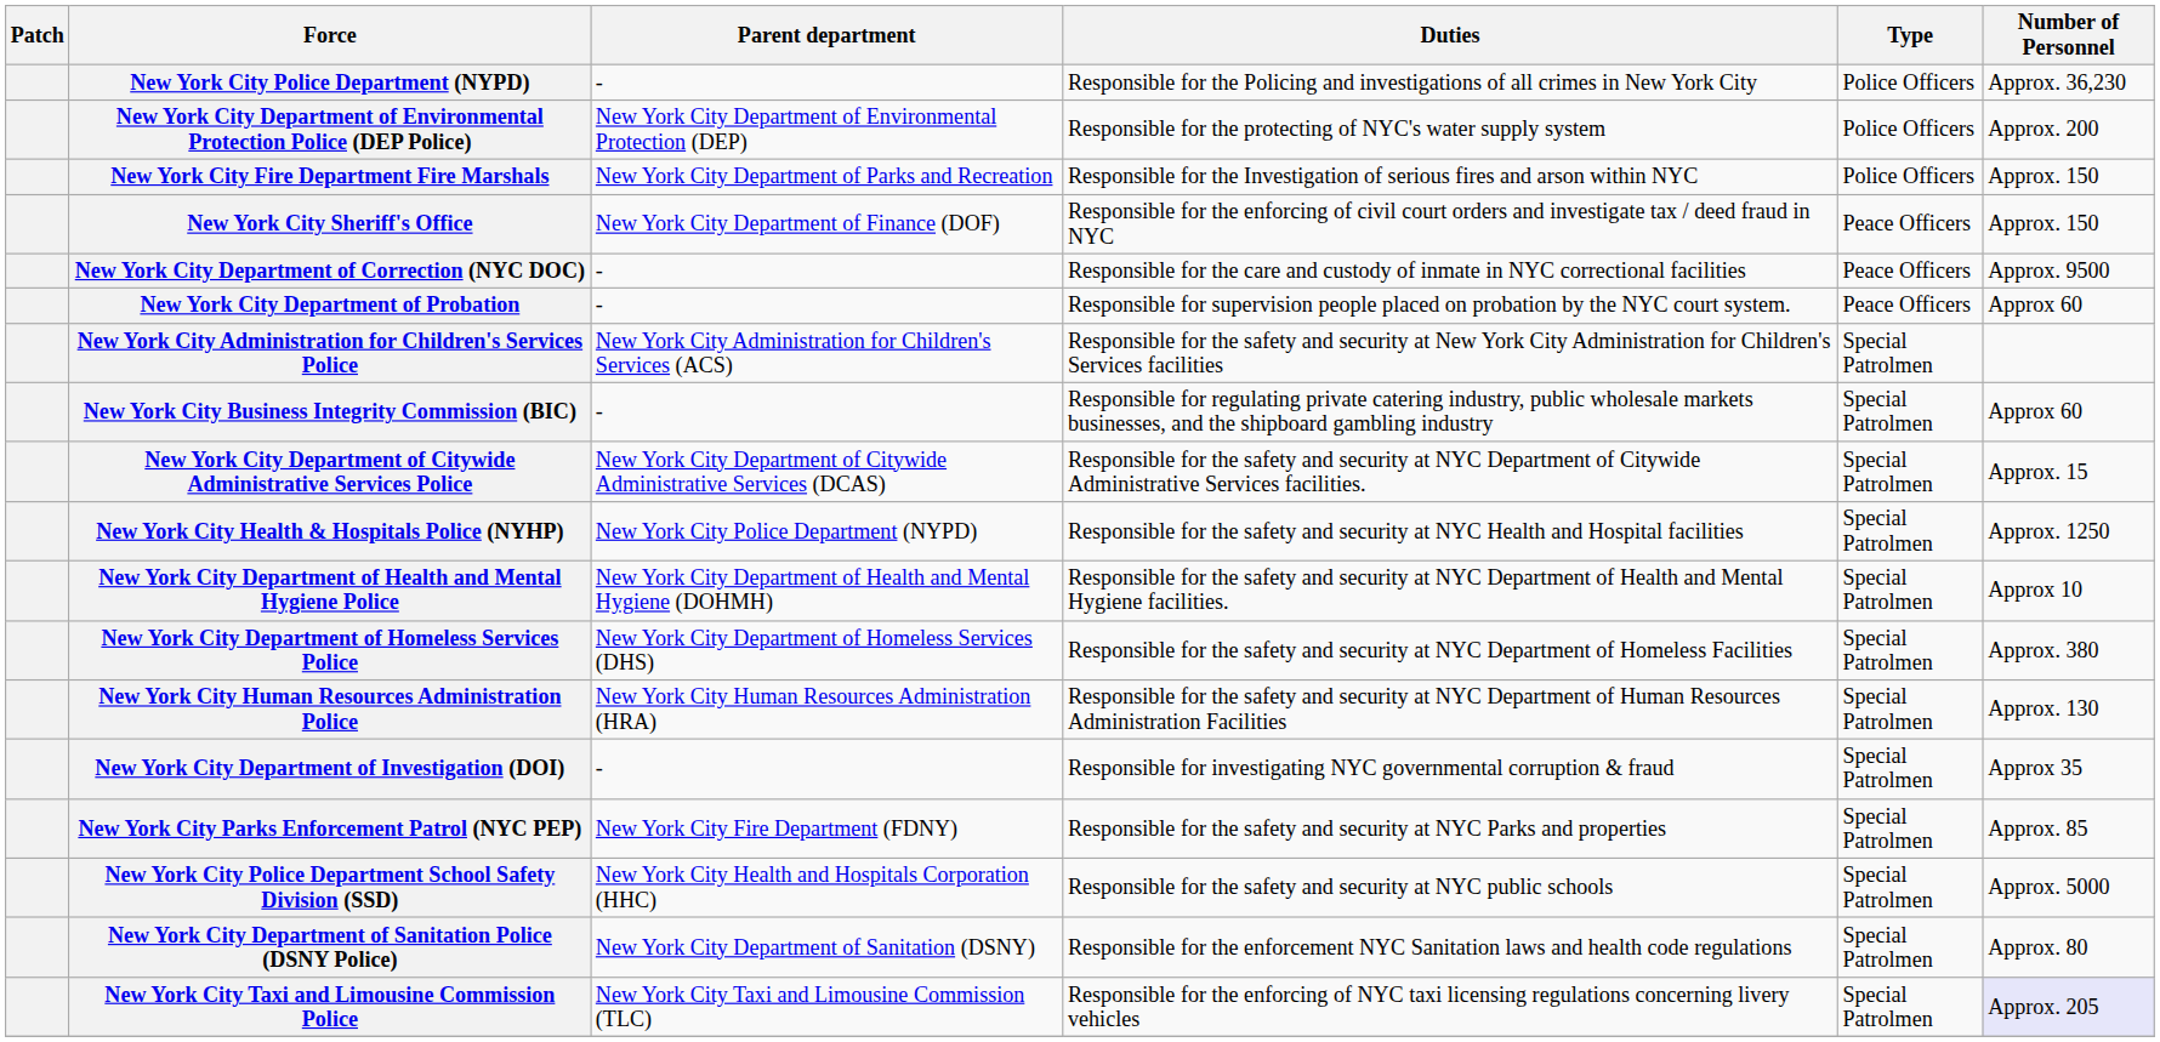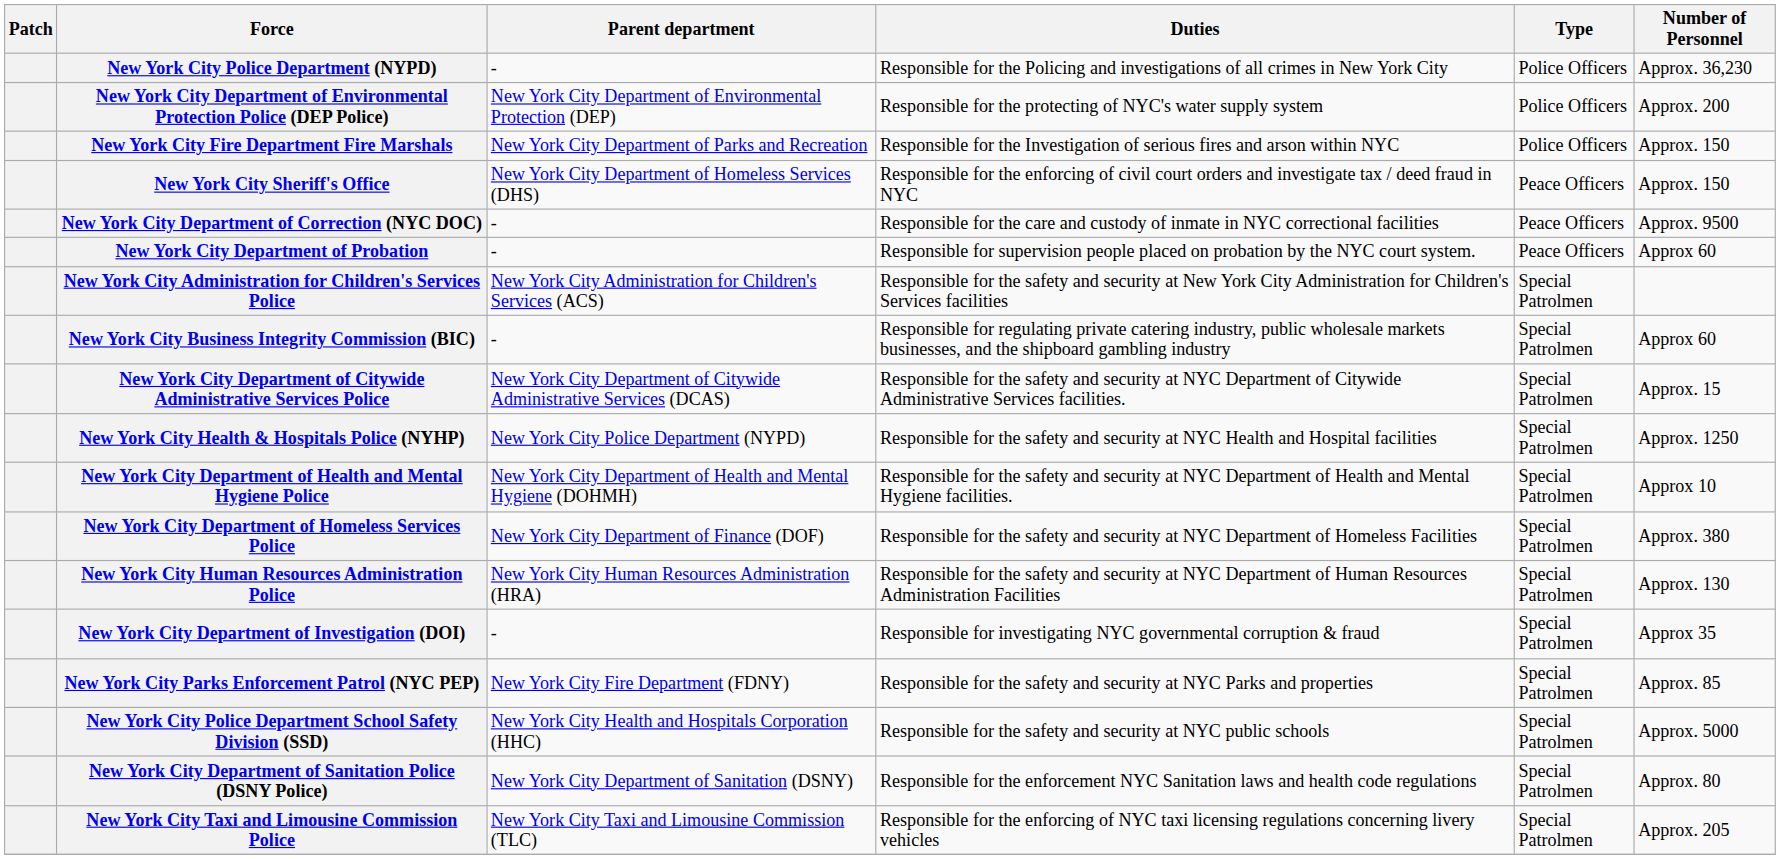New York City Sheriff's Office | Parent department: New York City Department of Finance (DOF) -> New York City Department of Homeless Services (DHS)
New York City Department of Homeless Services Police | Parent department: New York City Department of Homeless Services (DHS) -> New York City Department of Finance (DOF)
New York City Taxi and Limousine Commission Police | Number of Personnel: lavender background -> no background
